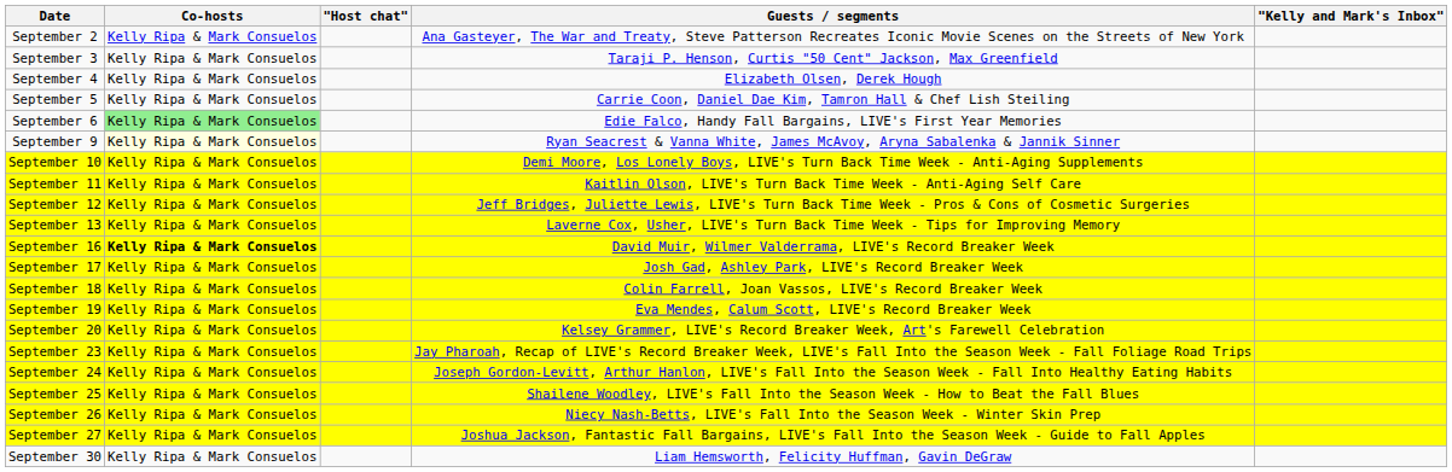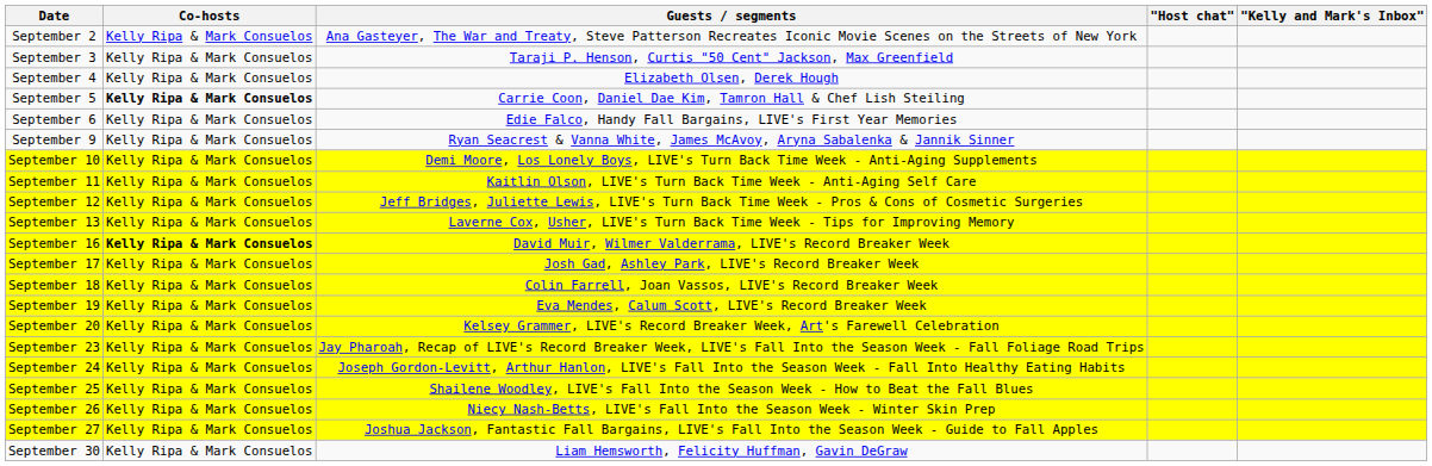columns swapped: "Host chat" <-> Guests / segments
September 5 | Co-hosts: normal -> bold
September 6 | Co-hosts: lightgreen background -> no background
September 9 | Co-hosts: lightyellow background -> no background
